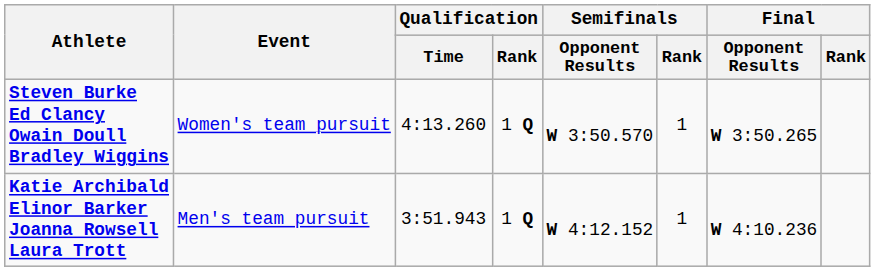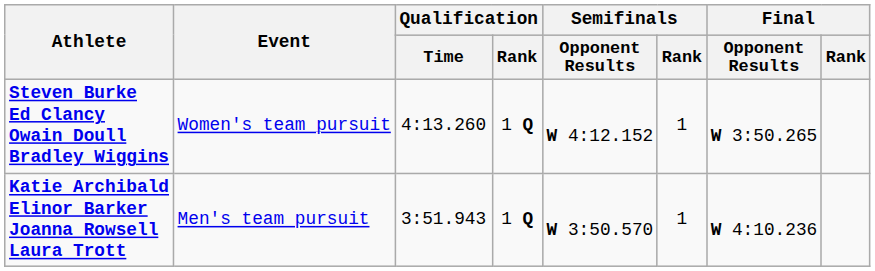Steven Burke Ed Clancy Owain Doull Bradley Wiggins | Semifinals / Opponent Results: W 3:50.570 -> W 4:12.152
Katie Archibald Elinor Barker Joanna Rowsell Laura Trott | Semifinals / Opponent Results: W 4:12.152 -> W 3:50.570
